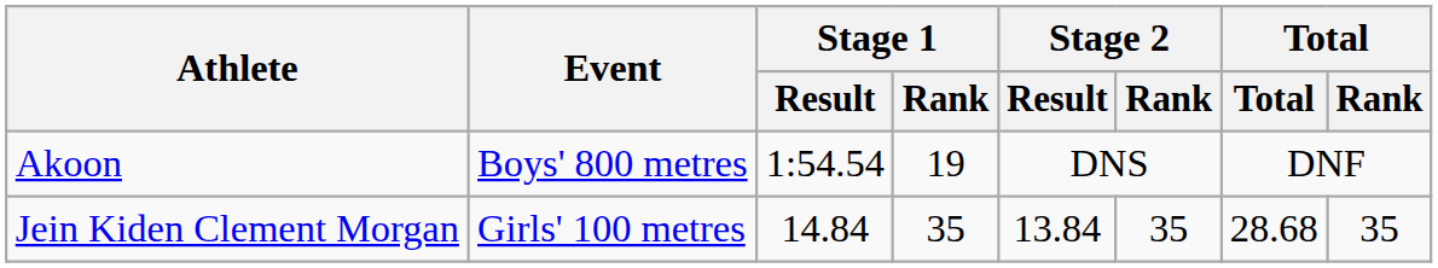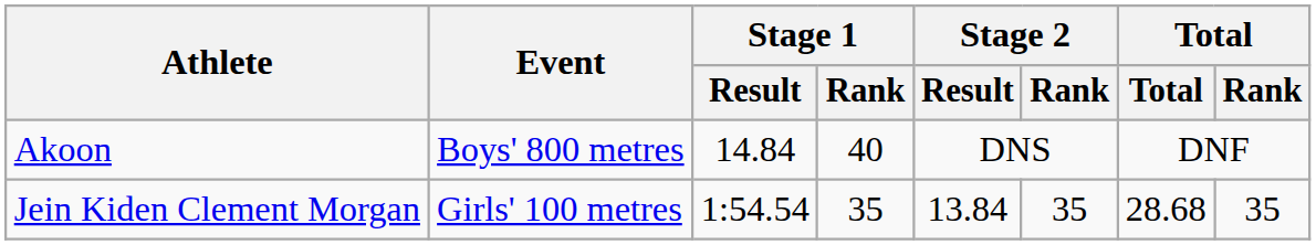Akoon | Stage 1 / Result: 1:54.54 -> 14.84
Akoon | Stage 1 / Rank: 19 -> 40
Jein Kiden Clement Morgan | Stage 1 / Result: 14.84 -> 1:54.54
